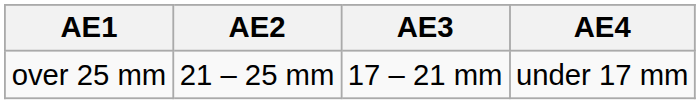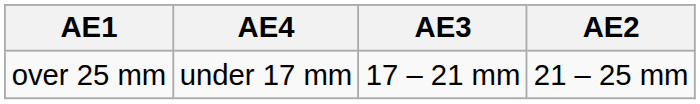columns swapped: AE2 <-> AE4
